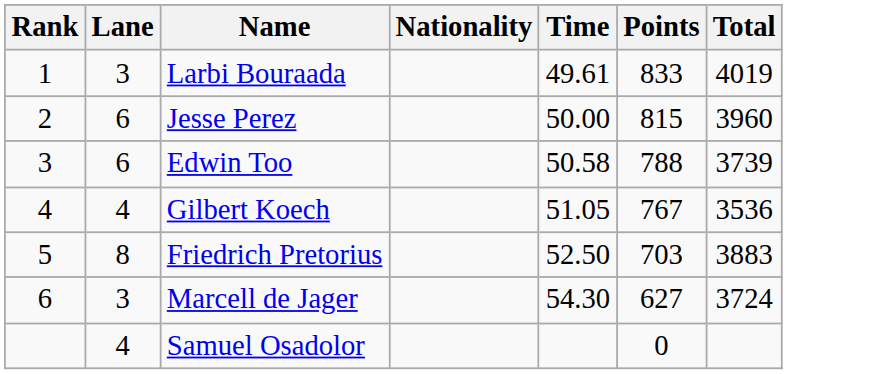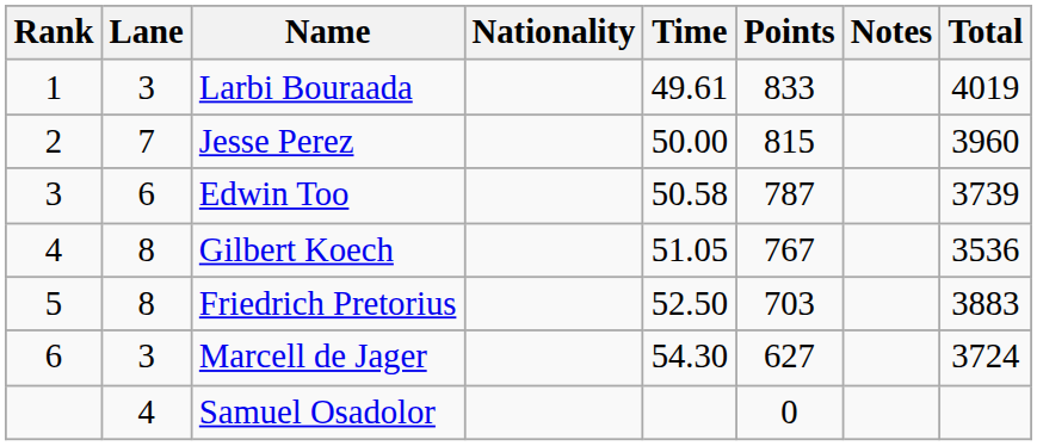+ column: Notes
Jesse Perez | Lane: 6 -> 7
Edwin Too | Points: 788 -> 787
Gilbert Koech | Lane: 4 -> 8
